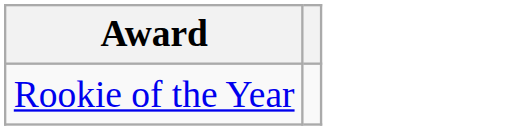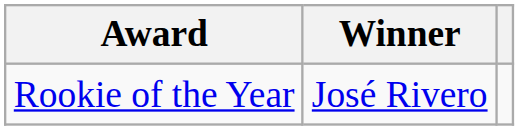+ column: Winner | José Rivero
